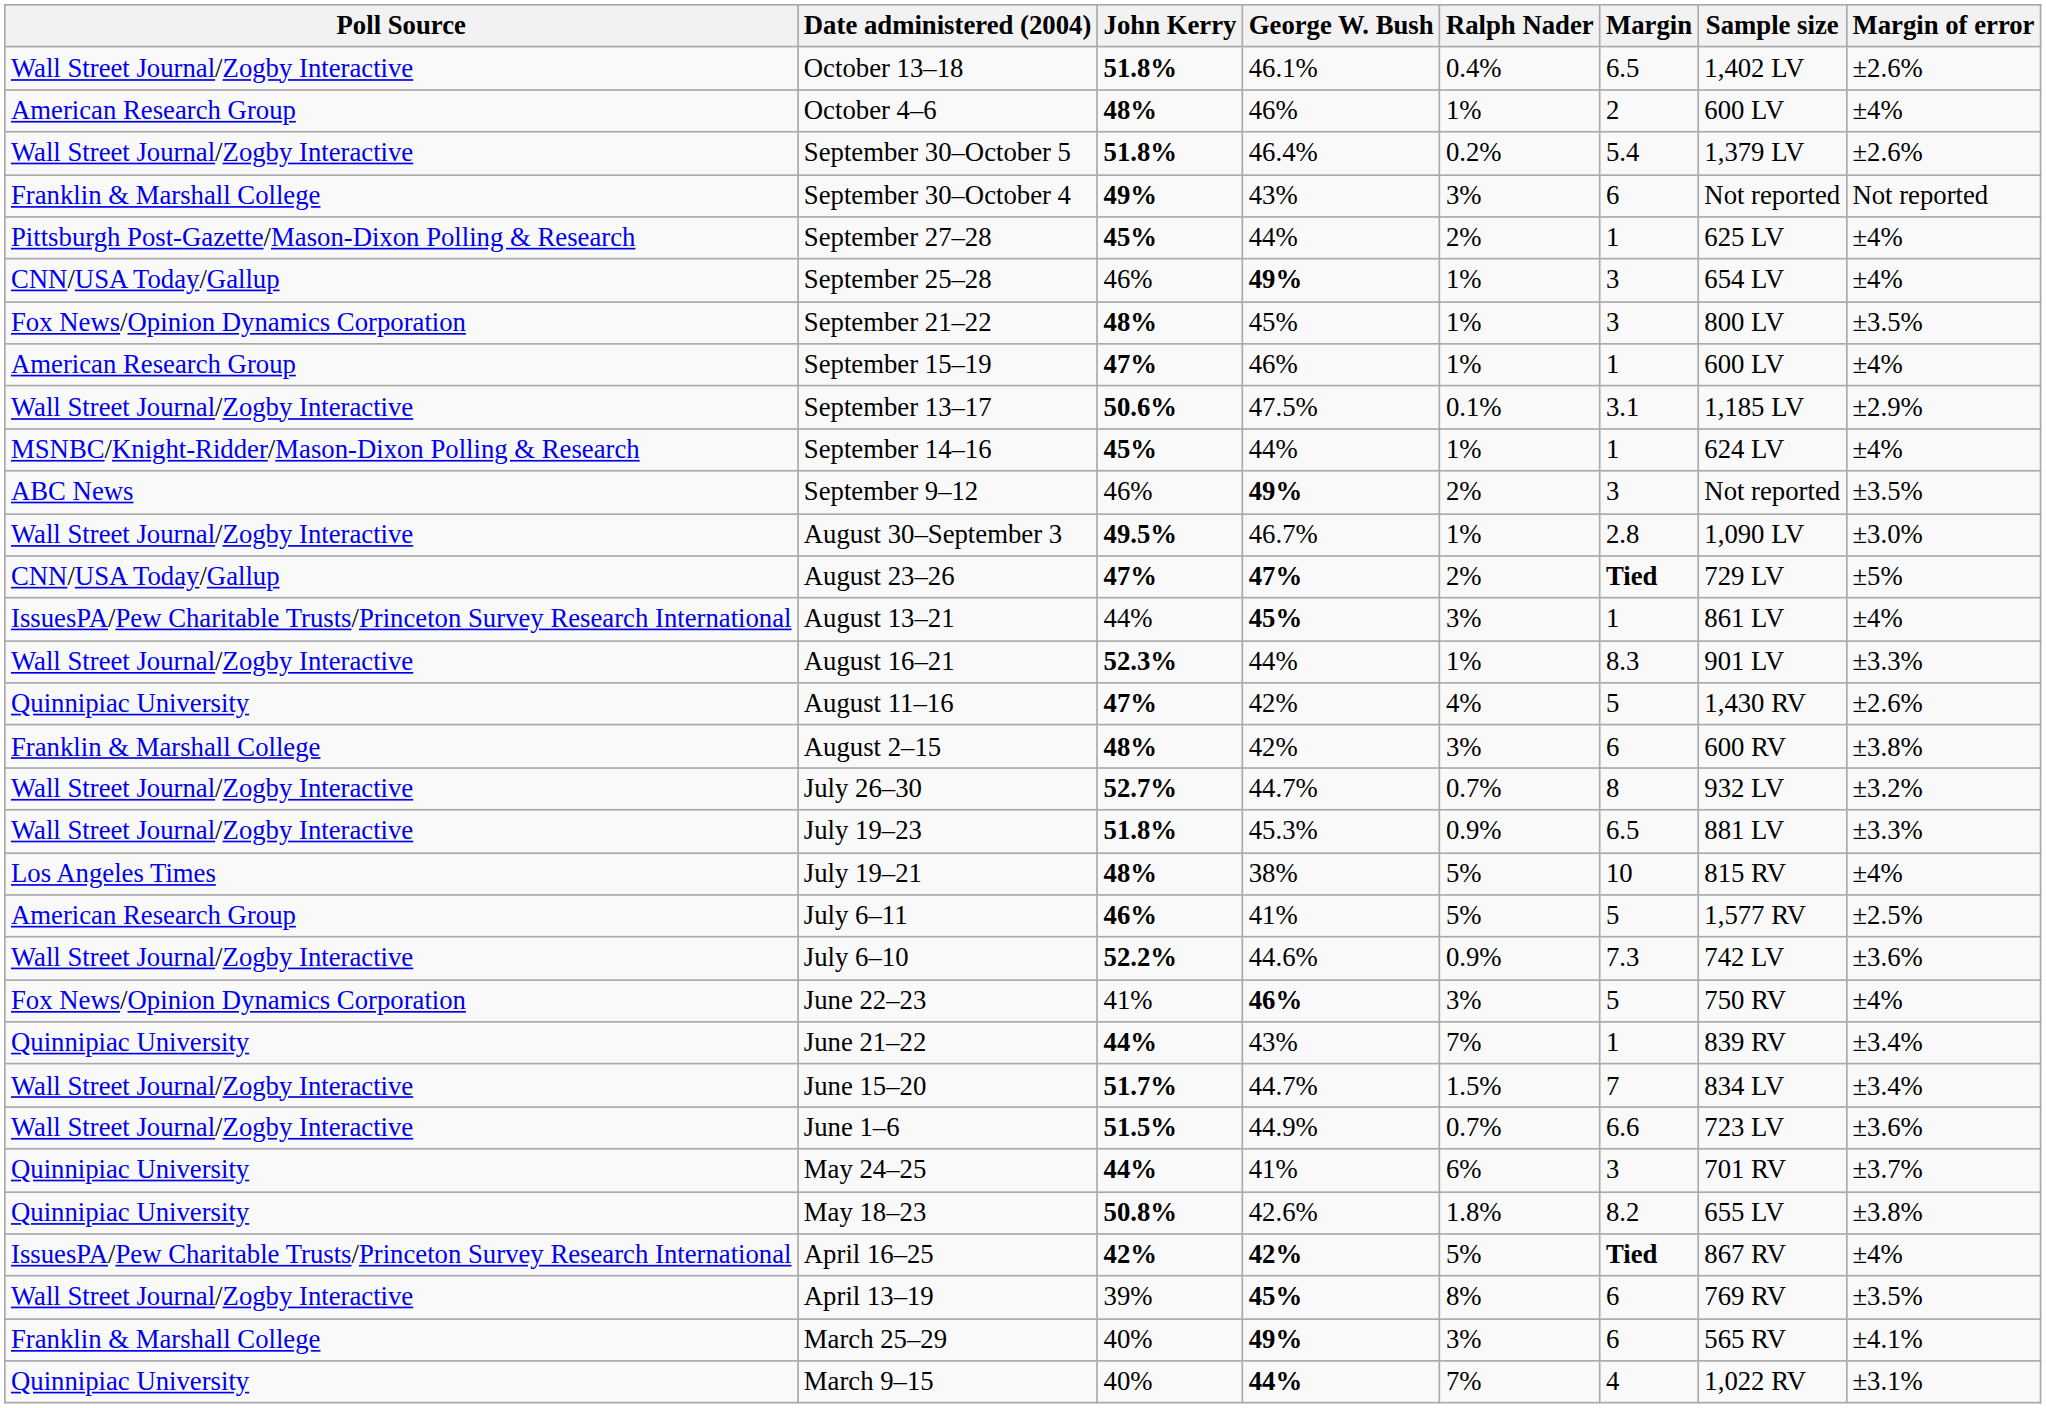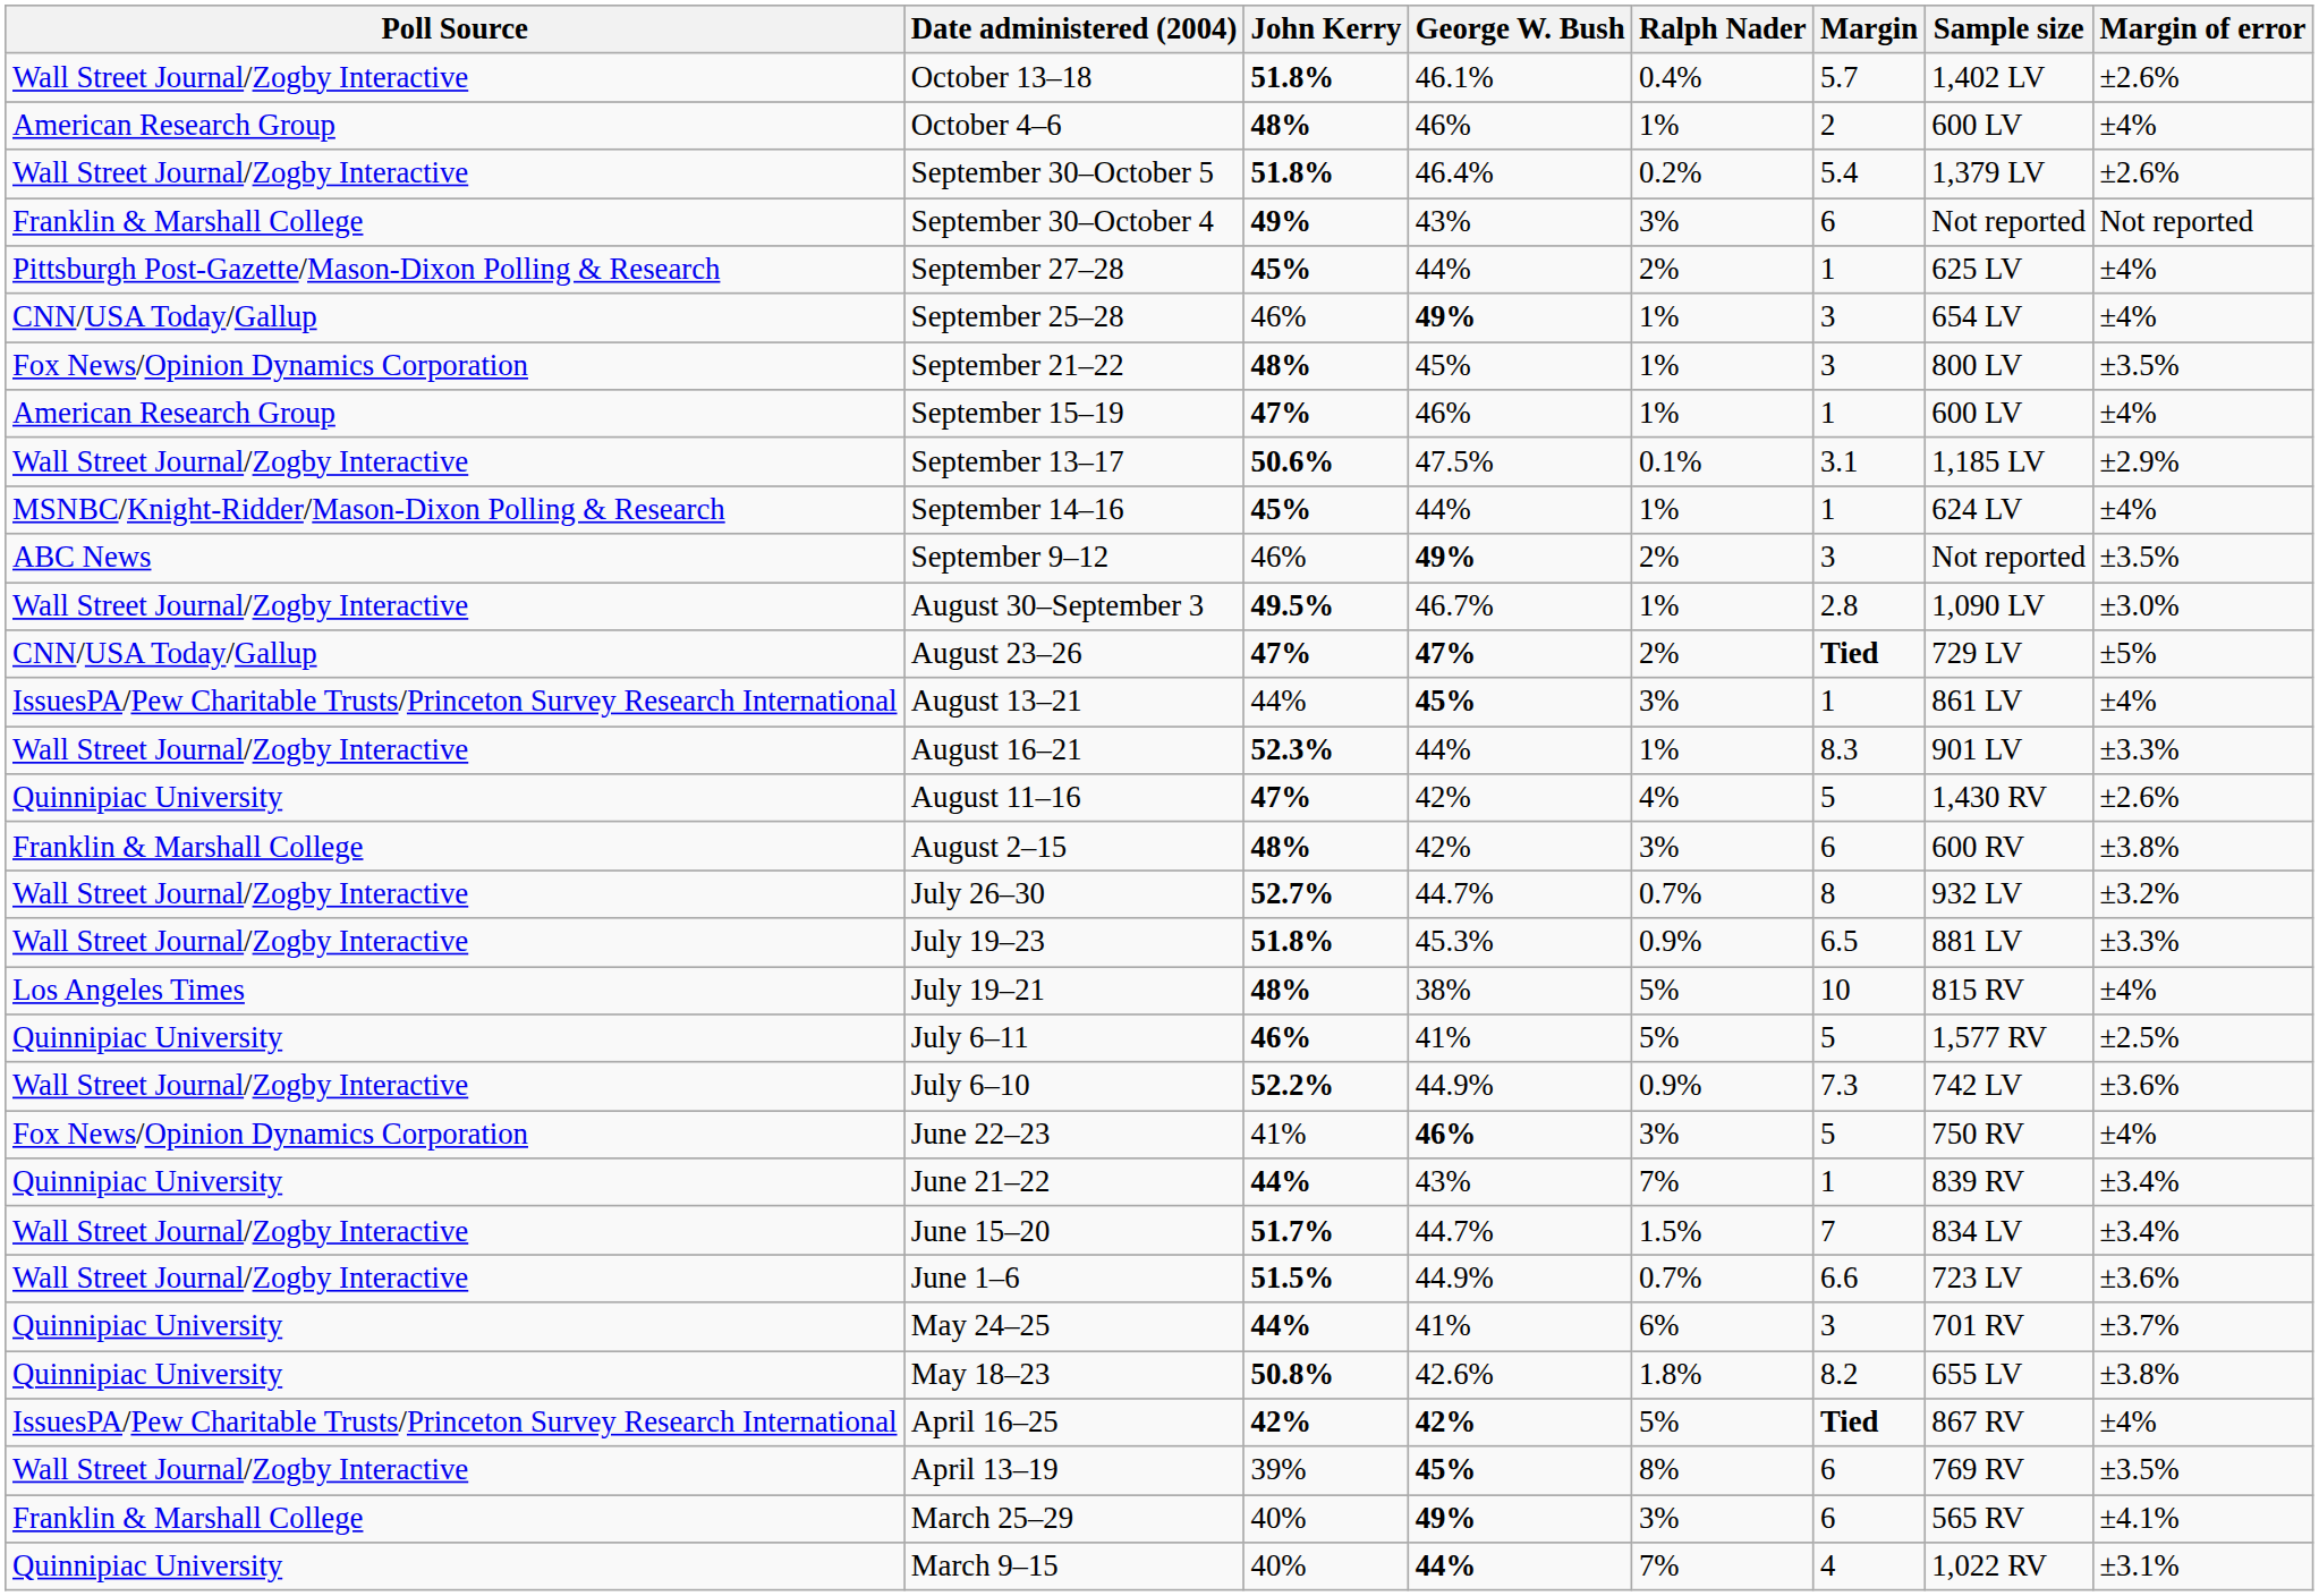October 13–18 | Margin: 6.5 -> 5.7
July 6–11 | Poll Source: American Research Group -> Quinnipiac University
July 6–10 | George W. Bush: 44.6% -> 44.9%
